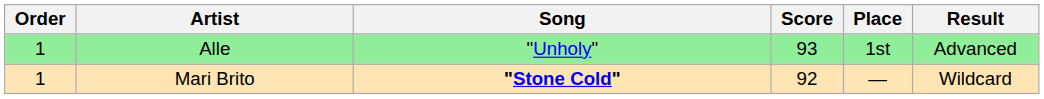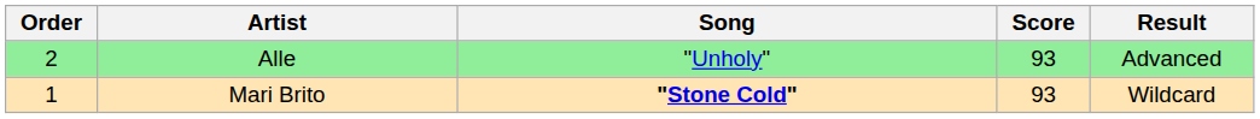- column: Place | 1st | —
Alle | Order: 1 -> 2
Mari Brito | Score: 92 -> 93
